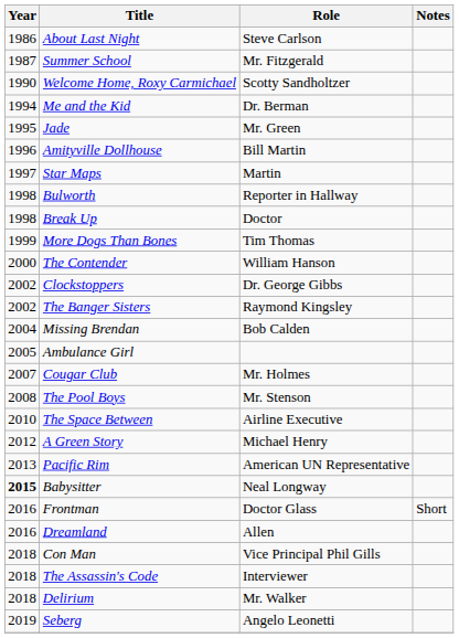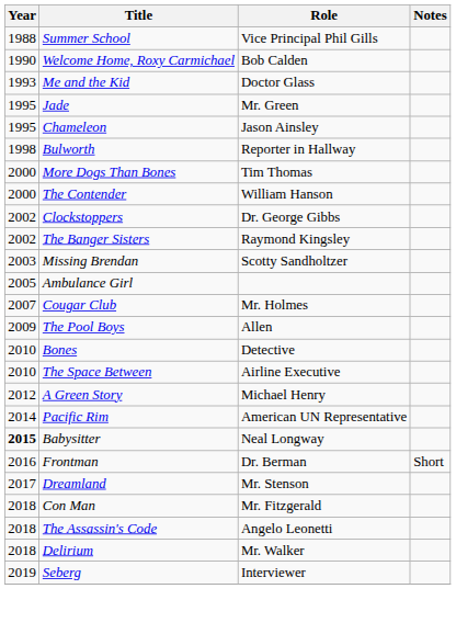- row: 1986 | About Last Night | Steve Carlson
Summer School | Year: 1987 -> 1988
Summer School | Role: Mr. Fitzgerald -> Vice Principal Phil Gills
Welcome Home, Roxy Carmichael | Role: Scotty Sandholtzer -> Bob Calden
Me and the Kid | Year: 1994 -> 1993
Me and the Kid | Role: Dr. Berman -> Doctor Glass
+ row: 1995 | Chameleon | Jason Ainsley
- row: 1996 | Amityville Dollhouse | Bill Martin
- row: 1997 | Star Maps | Martin
- row: 1998 | Break Up | Doctor
More Dogs Than Bones | Year: 1999 -> 2000
Missing Brendan | Year: 2004 -> 2003
Missing Brendan | Role: Bob Calden -> Scotty Sandholtzer
The Pool Boys | Year: 2008 -> 2009
The Pool Boys | Role: Mr. Stenson -> Allen
+ row: 2010 | Bones | Detective
Pacific Rim | Year: 2013 -> 2014
Frontman | Role: Doctor Glass -> Dr. Berman
Dreamland | Year: 2016 -> 2017
Dreamland | Role: Allen -> Mr. Stenson
Con Man | Role: Vice Principal Phil Gills -> Mr. Fitzgerald
The Assassin's Code | Role: Interviewer -> Angelo Leonetti
Seberg | Role: Angelo Leonetti -> Interviewer
